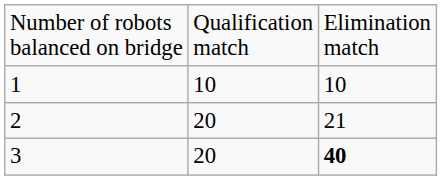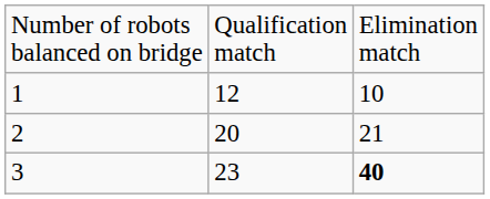1 | column 2: 10 -> 12
3 | column 2: 20 -> 23
